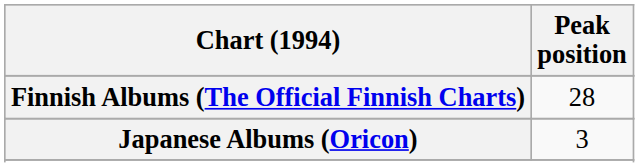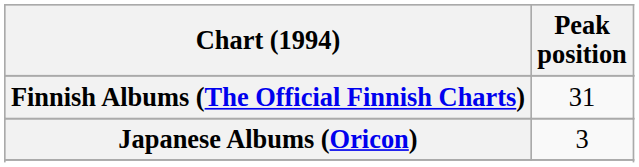Finnish Albums (The Official Finnish Charts) | Peak position: 28 -> 31
